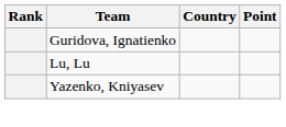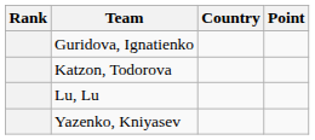+ row: Katzon, Todorova
